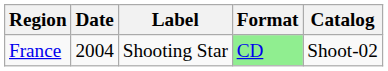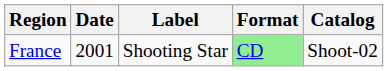France | Date: 2004 -> 2001
